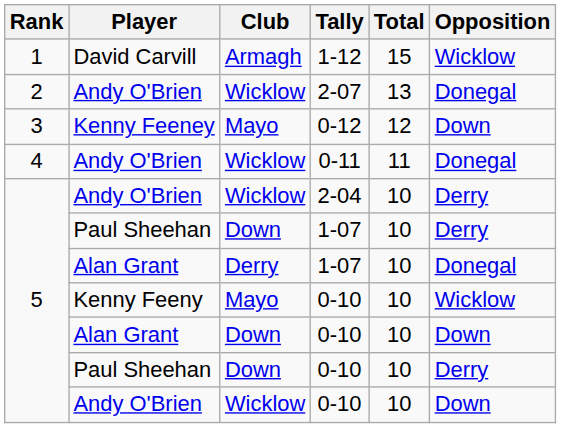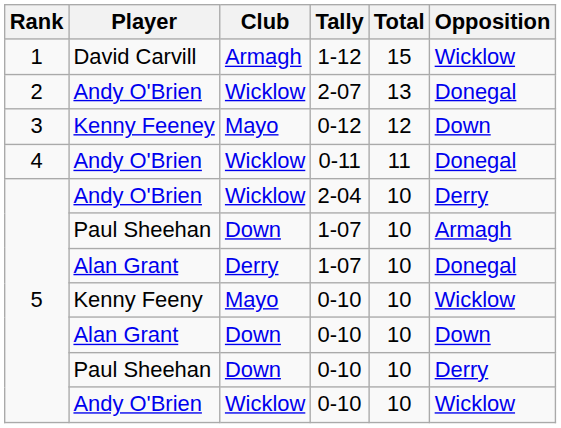Paul Sheehan / 1-07 | Opposition: Derry -> Armagh
Andy O'Brien / 0-10 | Opposition: Down -> Wicklow
